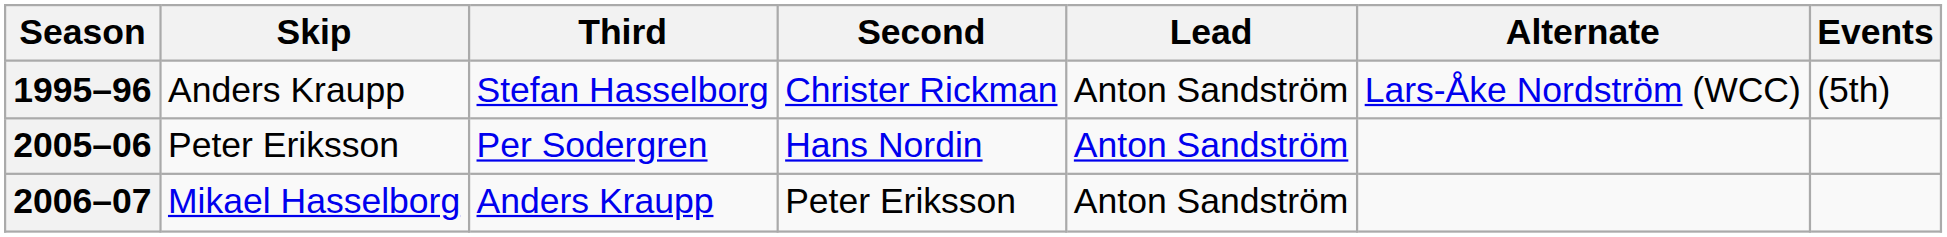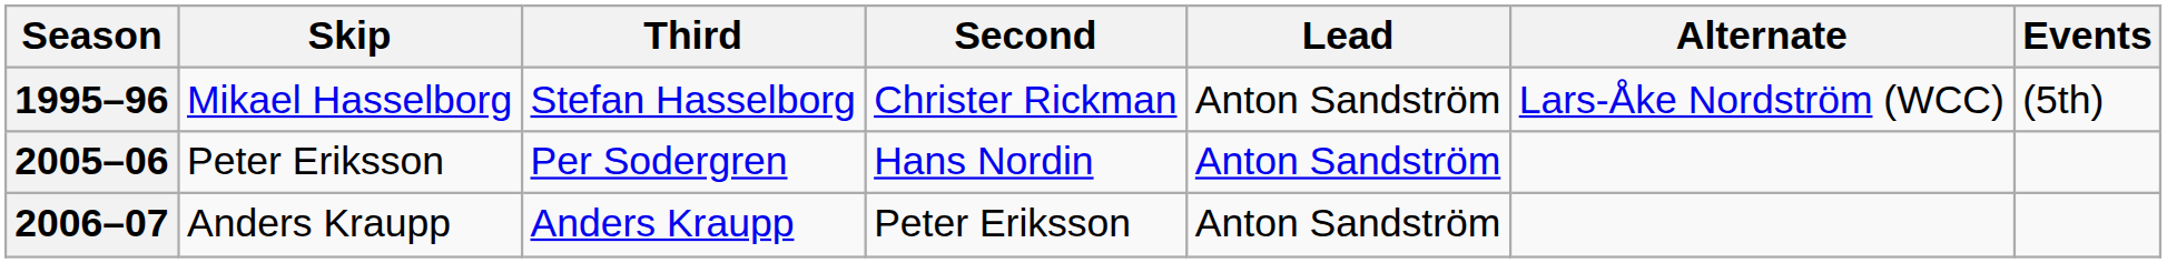1995–96 | Skip: Anders Kraupp -> Mikael Hasselborg
2006–07 | Skip: Mikael Hasselborg -> Anders Kraupp
